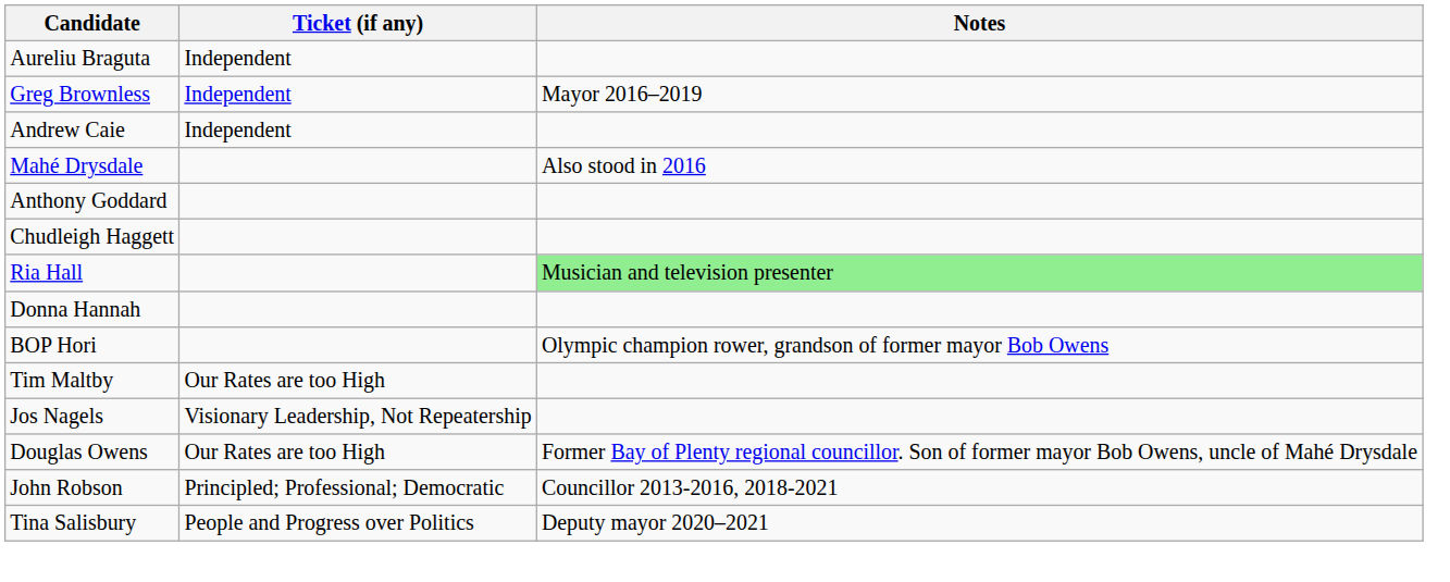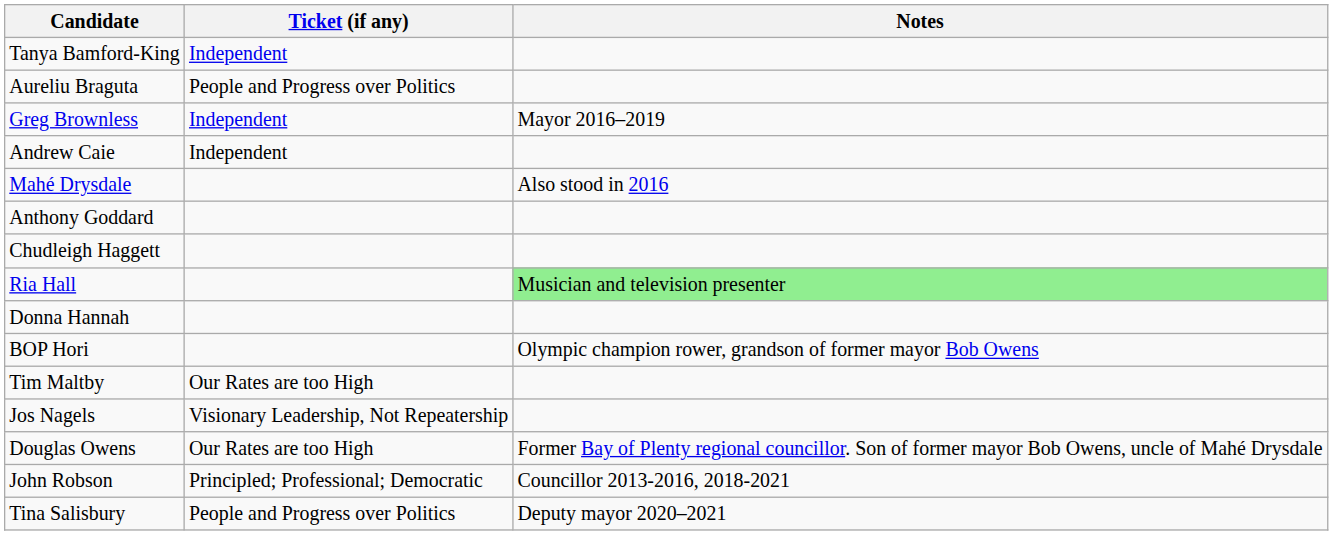+ row: Tanya Bamford-King | Independent
Aureliu Braguta | Ticket (if any): Independent -> People and Progress over Politics
